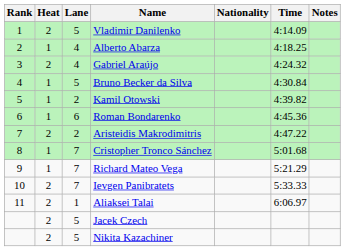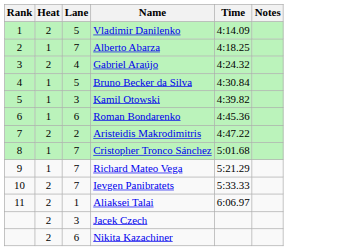- column: Nationality
Alberto Abarza | Lane: 4 -> 7
Kamil Otowski | Lane: 2 -> 3
Jacek Czech | Lane: 5 -> 3
Nikita Kazachiner | Lane: 5 -> 6
